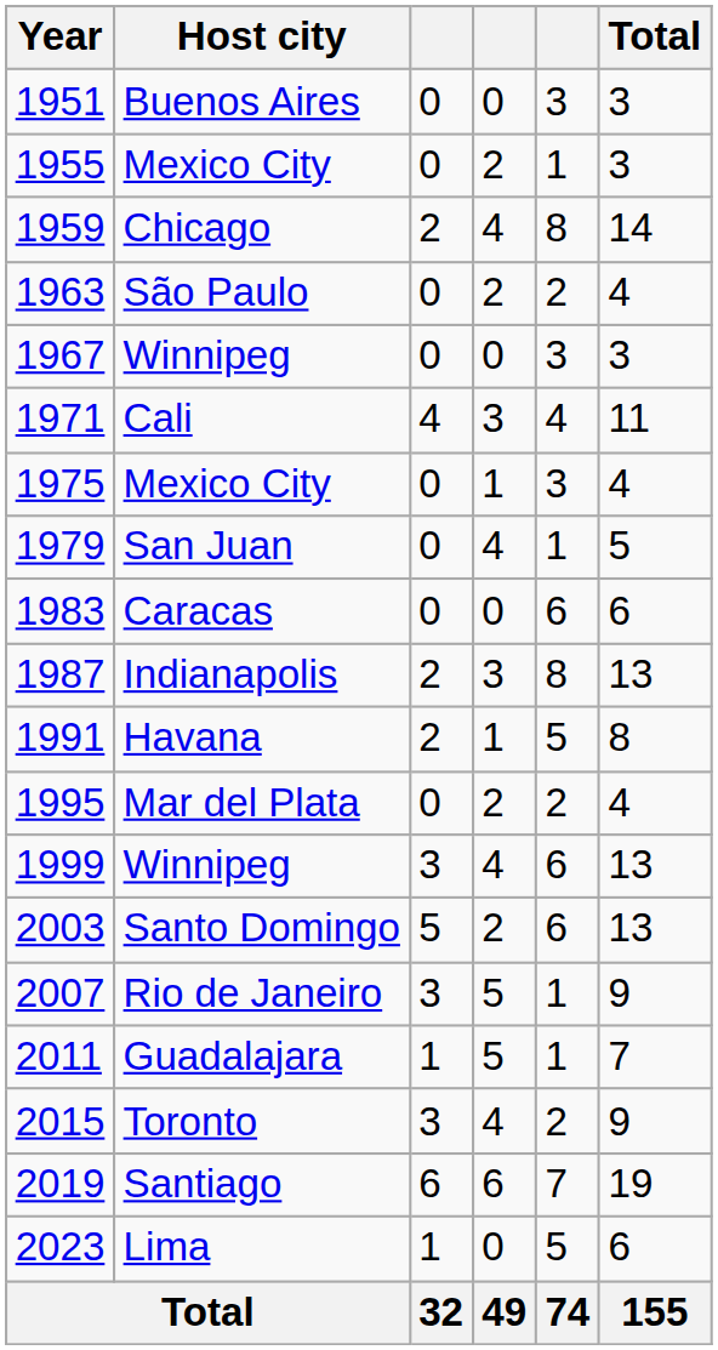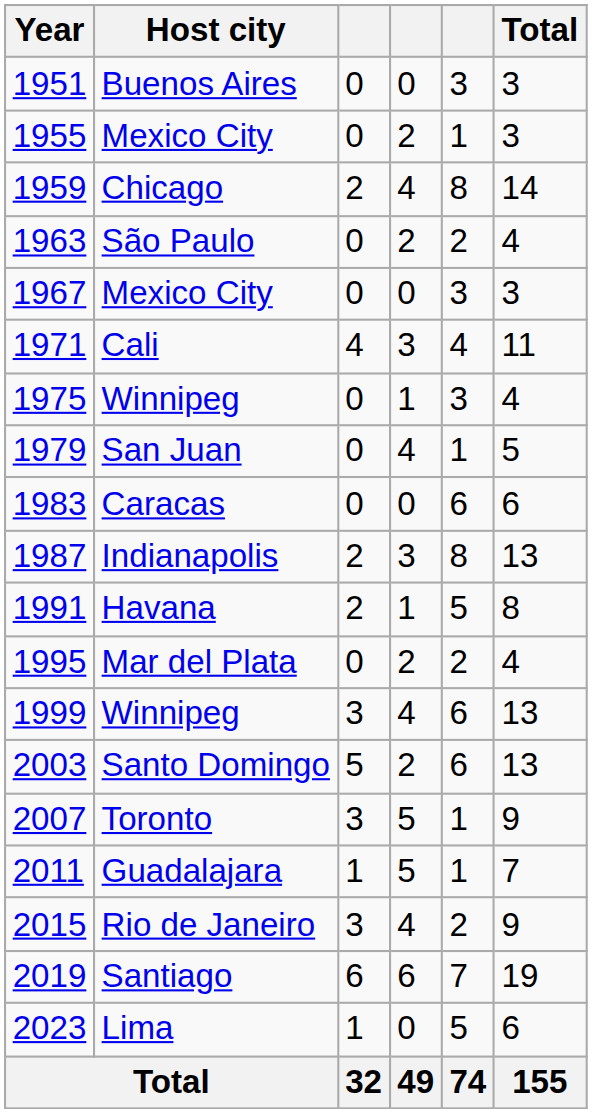1967 | Host city: Winnipeg -> Mexico City
1975 | Host city: Mexico City -> Winnipeg
2007 | Host city: Rio de Janeiro -> Toronto
2015 | Host city: Toronto -> Rio de Janeiro
